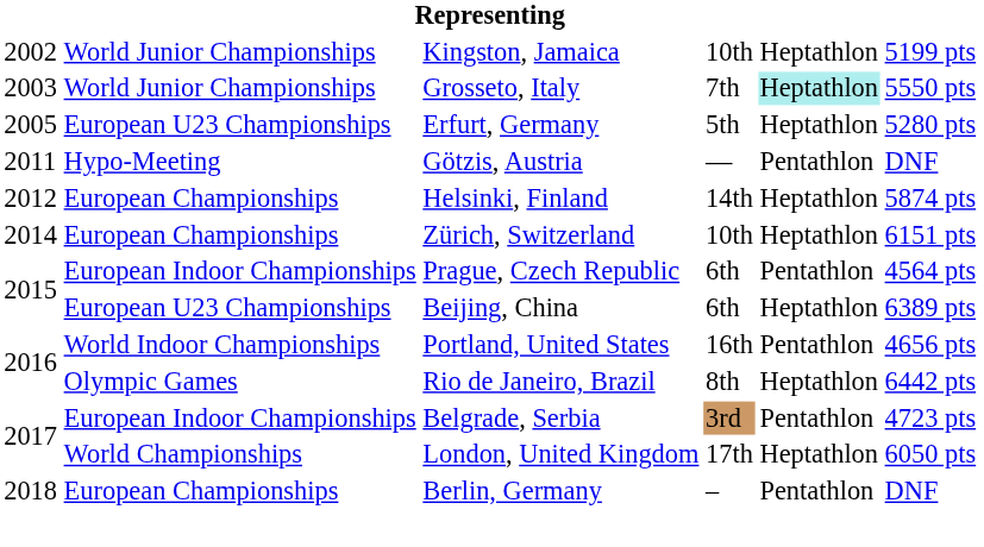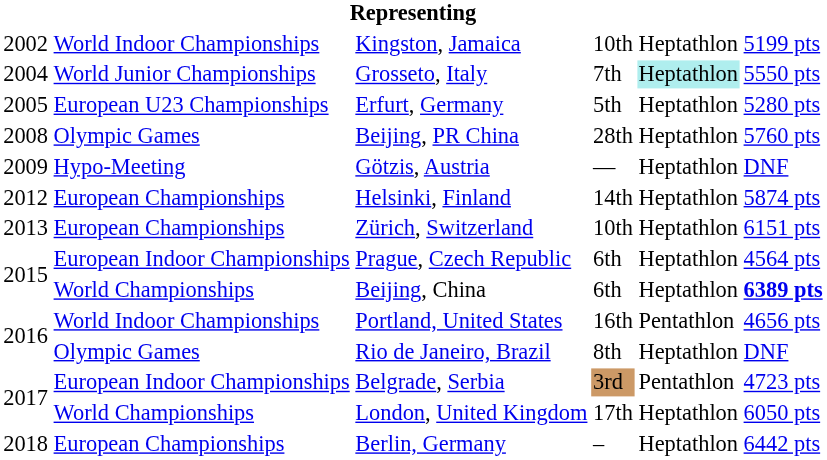Kingston, Jamaica | column 2: World Junior Championships -> World Indoor Championships
Grosseto, Italy | column 1: 2003 -> 2004
+ row: 2008 | Olympic Games | Beijing, PR China | 28th | Heptathlon | 5760 pts
Götzis, Austria | column 1: 2011 -> 2009
Götzis, Austria | column 5: Pentathlon -> Heptathlon
Zürich, Switzerland | column 1: 2014 -> 2013
Prague, Czech Republic | column 5: Pentathlon -> Heptathlon
Beijing, China | column 2: European U23 Championships -> World Championships
Beijing, China | column 6: normal -> bold
Rio de Janeiro, Brazil | column 6: 6442 pts -> DNF
Berlin, Germany | column 5: Pentathlon -> Heptathlon
Berlin, Germany | column 6: DNF -> 6442 pts
